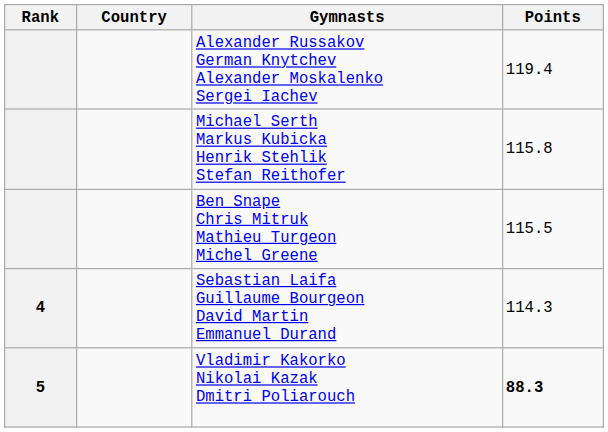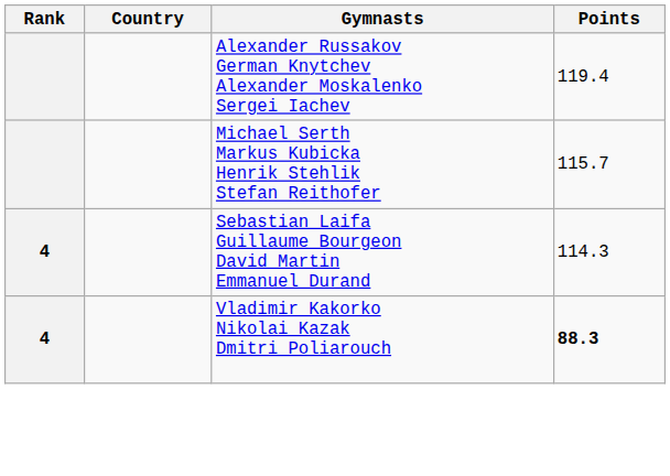Michael Serth Markus Kubicka Henrik Stehlik Stefan Reithofer | Points: 115.8 -> 115.7
- row: Ben Snape Chris Mitruk Mathieu Turgeon Michel Greene | 115.5
Vladimir Kakorko Nikolai Kazak Dmitri Poliarouch | Rank: 5 -> 4
